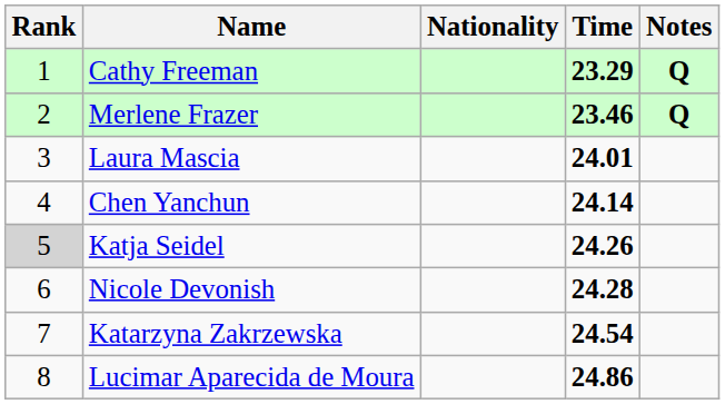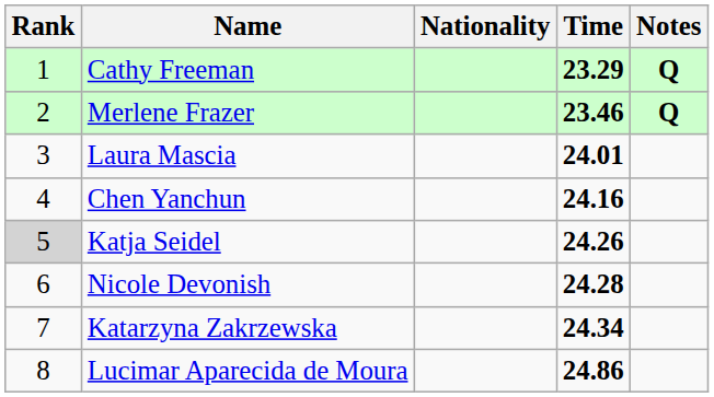Chen Yanchun | Time: 24.14 -> 24.16
Katarzyna Zakrzewska | Time: 24.54 -> 24.34
